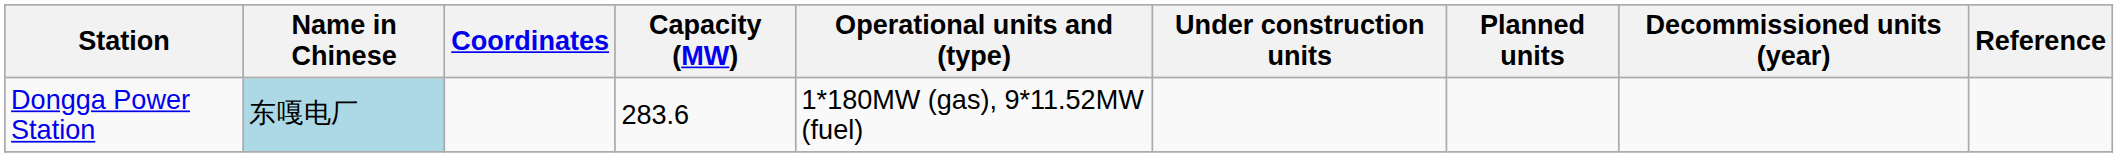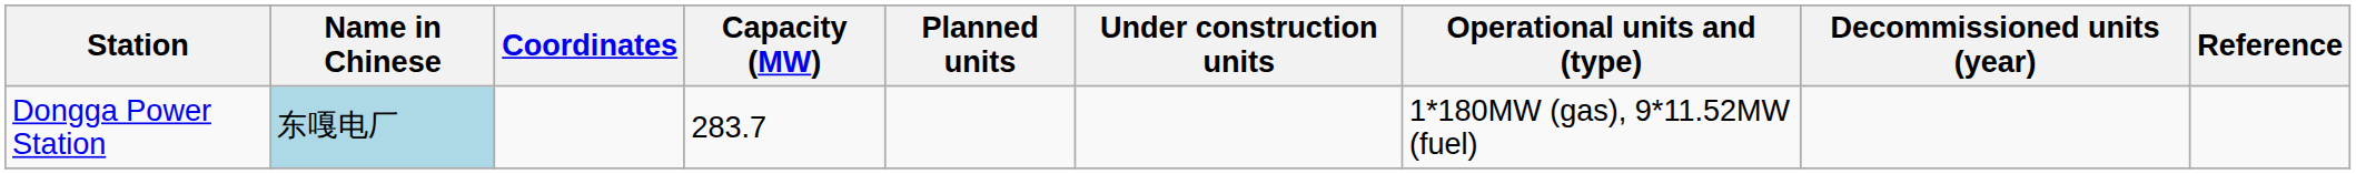columns swapped: Operational units and (type) <-> Planned units
Dongga Power Station | Capacity (MW): 283.6 -> 283.7
